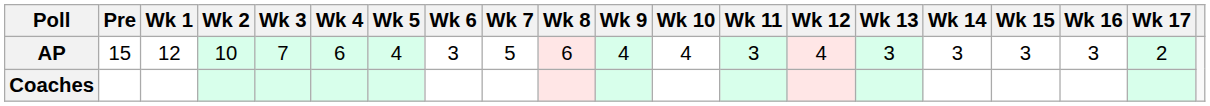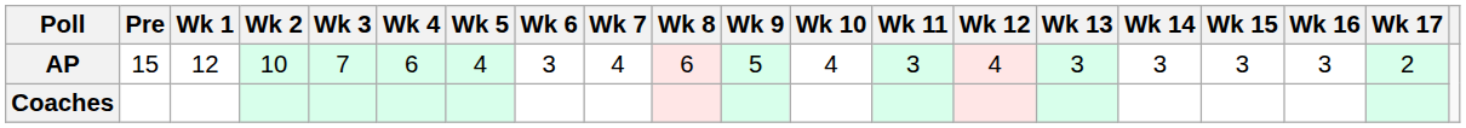AP | Wk 7: 5 -> 4
AP | Wk 9: 4 -> 5
